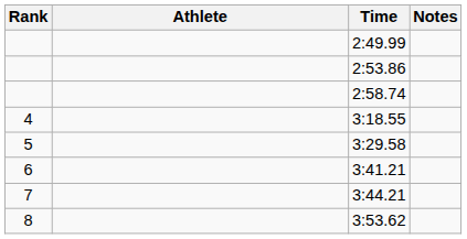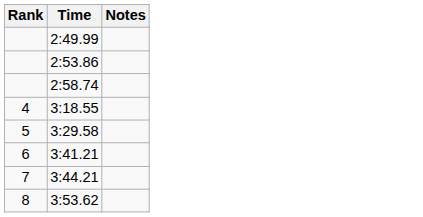- column: Athlete
